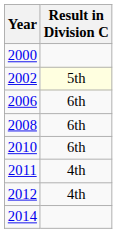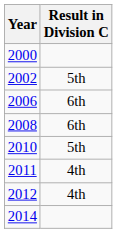2002 | Result in Division C: lightyellow background -> no background
2010 | Result in Division C: 6th -> 5th
